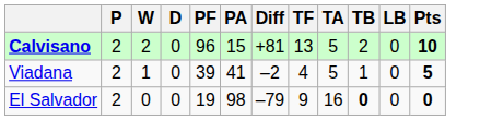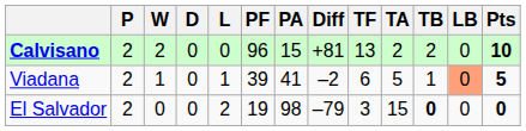+ column: L | 0 | 1 | 2
Calvisano | TA: 5 -> 2
Viadana | TF: 4 -> 6
Viadana | LB: no background -> lightsalmon background
El Salvador | TF: 9 -> 3
El Salvador | TA: 16 -> 15
